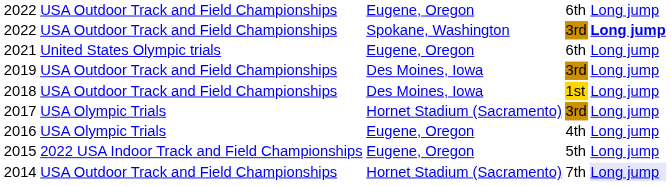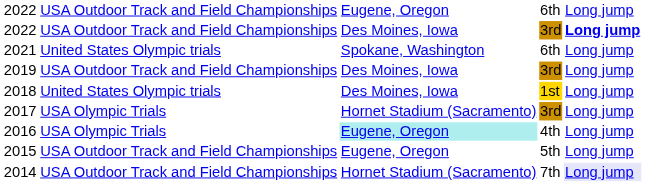2022 / 3rd | column 3: Spokane, Washington -> Des Moines, Iowa
2021 | column 3: Eugene, Oregon -> Spokane, Washington
2018 | column 2: USA Outdoor Track and Field Championships -> United States Olympic trials
2016 | column 3: no background -> paleturquoise background
2015 | column 2: 2022 USA Indoor Track and Field Championships -> USA Outdoor Track and Field Championships
